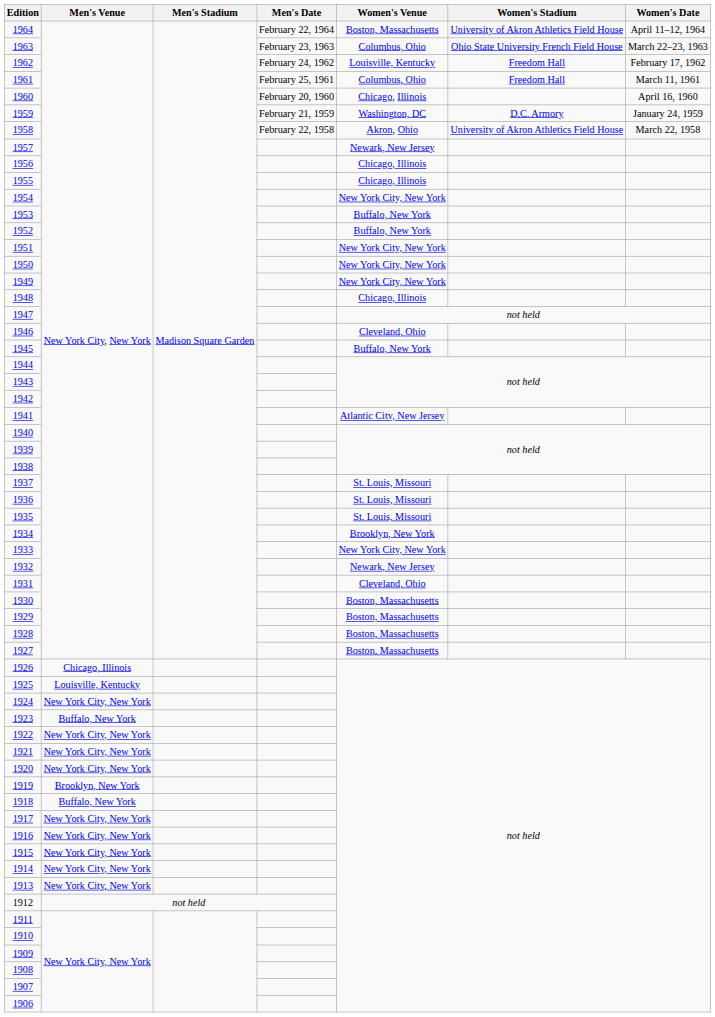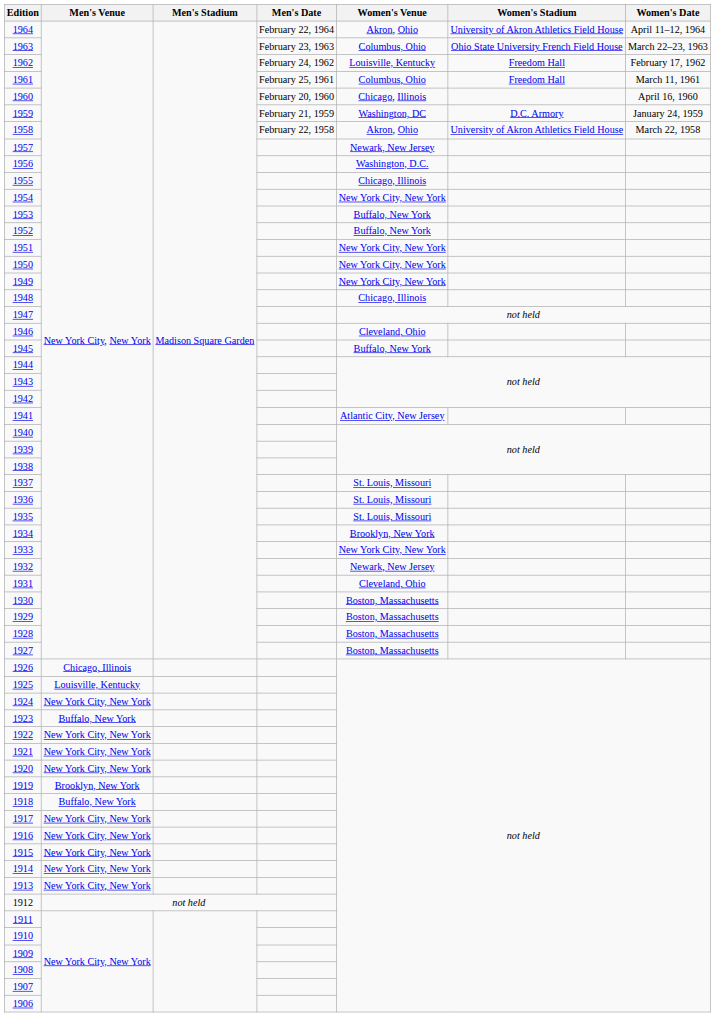1964 | Women's Venue: Boston, Massachusetts -> Akron, Ohio
1956 | Women's Venue: Chicago, Illinois -> Washington, D.C.
